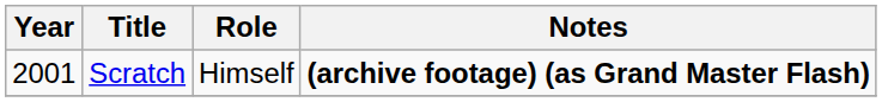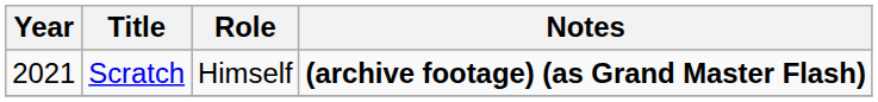Scratch | Year: 2001 -> 2021
